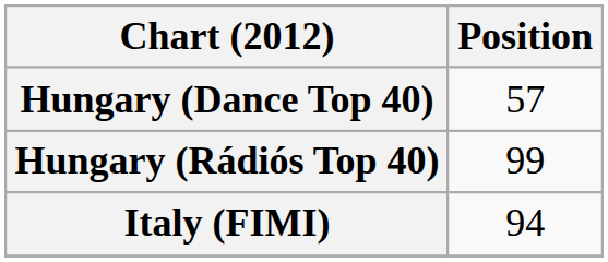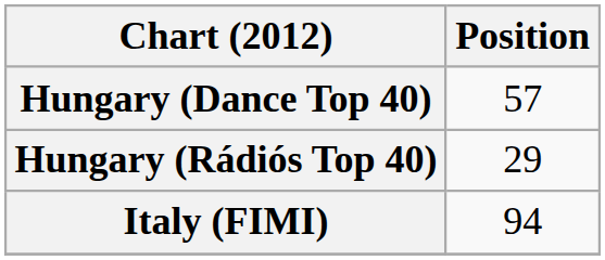Hungary (Rádiós Top 40) | Position: 99 -> 29
